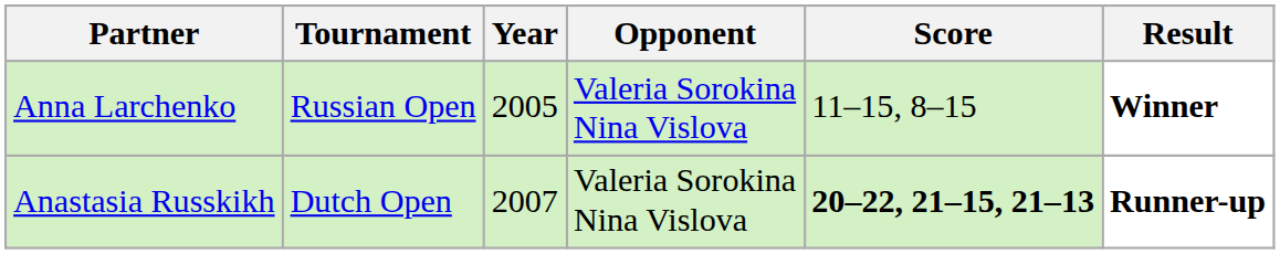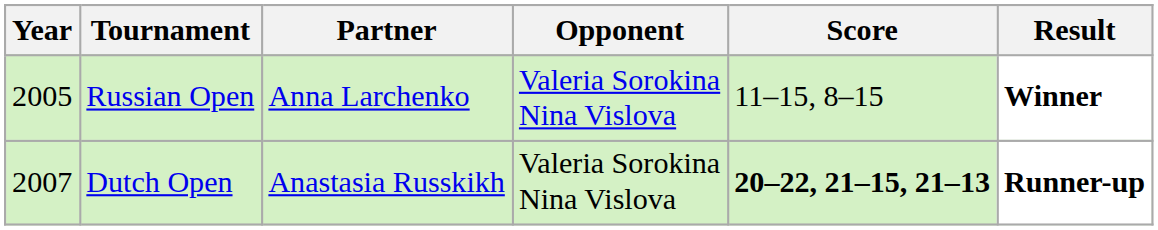columns swapped: Year <-> Partner
